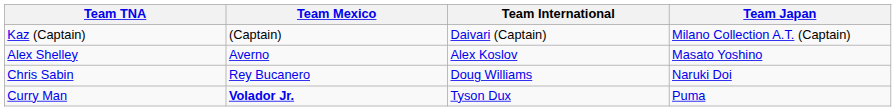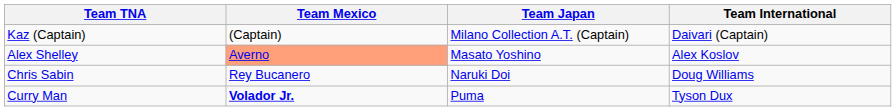columns swapped: Team Japan <-> Team International
Alex Shelley | Team Mexico: no background -> lightsalmon background
